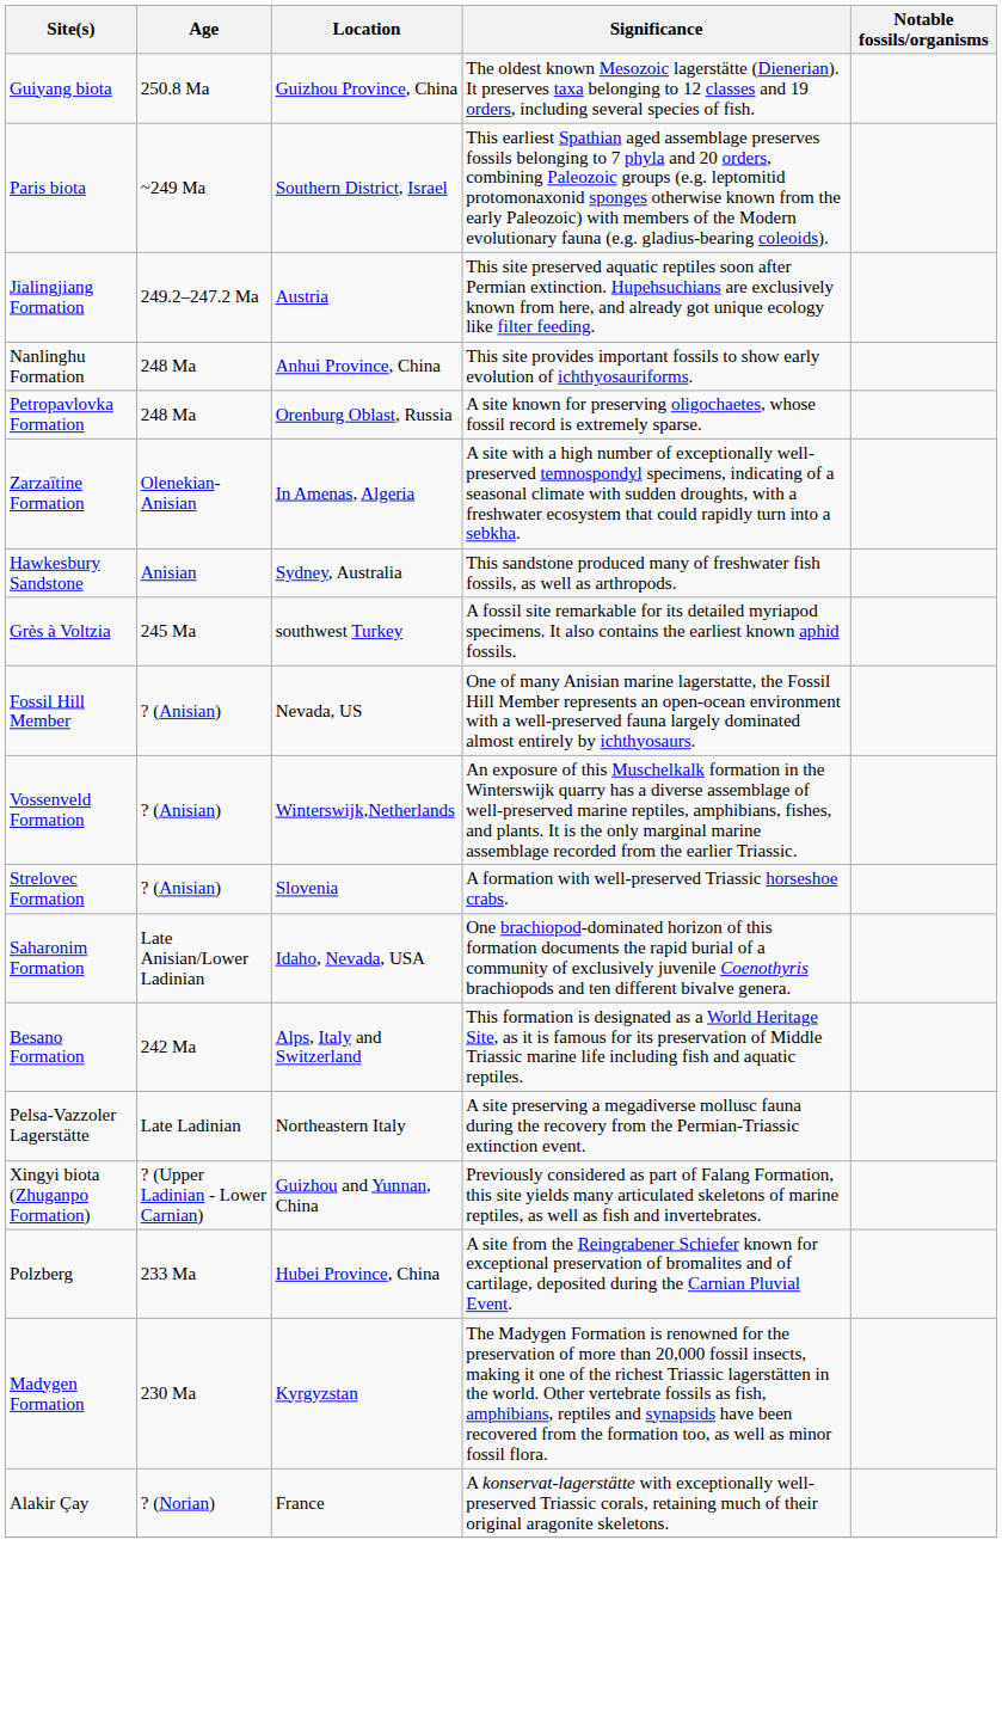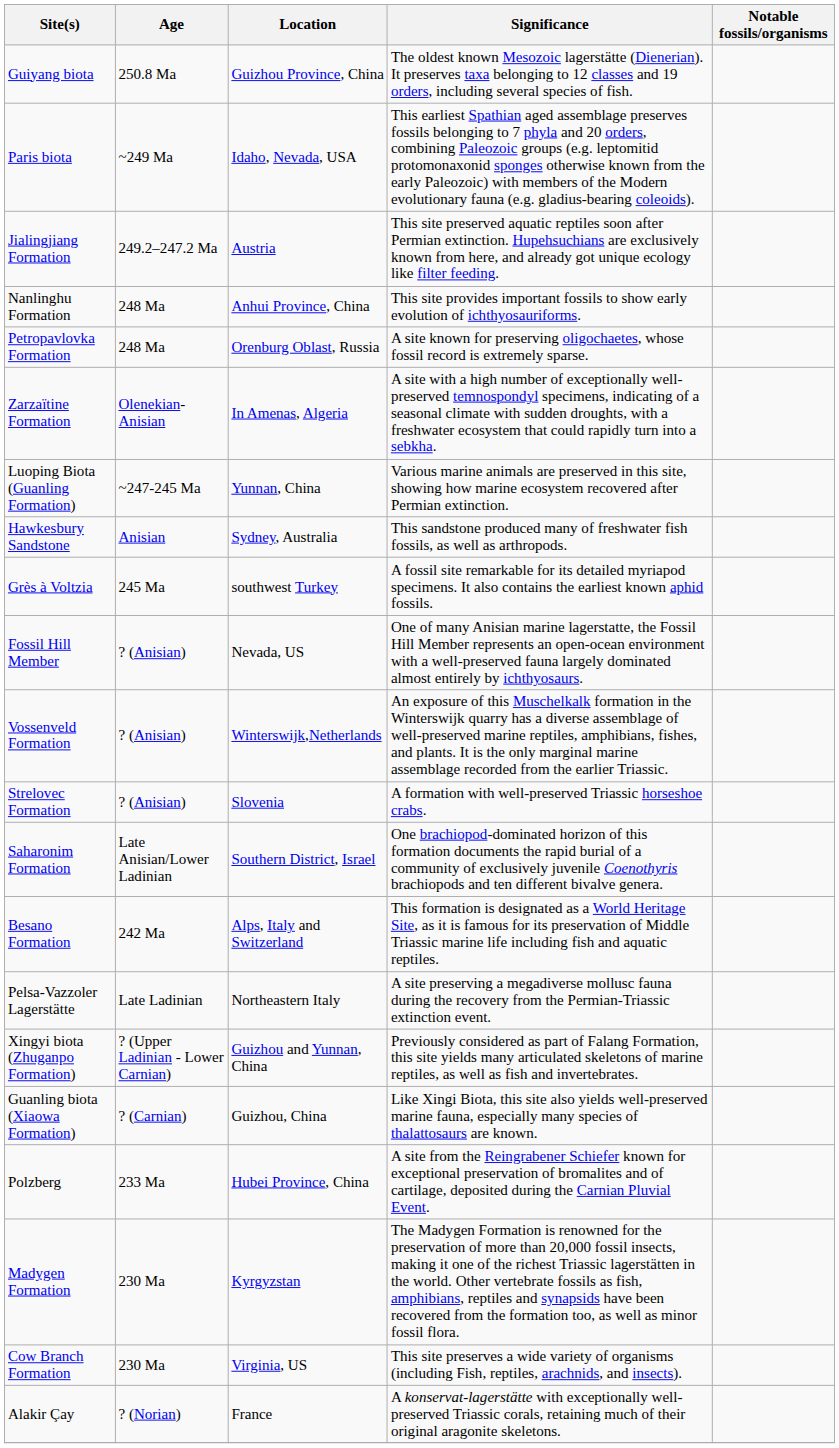Paris biota | Location: Southern District, Israel -> Idaho, Nevada, USA
+ row: Luoping Biota (Guanling Formation) | ~247-245 Ma | Yunnan, China | Various marine animals are preserved in this site, showing how marine ecosystem recovered after Permian extinction.
Saharonim Formation | Location: Idaho, Nevada, USA -> Southern District, Israel
+ row: Guanling biota (Xiaowa Formation) | ? (Carnian) | Guizhou, China | Like Xingi Biota, this site also yields well-preserved marine fauna, especially many species of thalattosaurs are known.
+ row: Cow Branch Formation | 230 Ma | Virginia, US | This site preserves a wide variety of organisms (including Fish, reptiles, arachnids, and insects).
